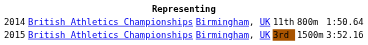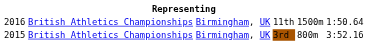11th | column 1: 2014 -> 2016
11th | column 5: 800m -> 1500m
3rd | column 5: 1500m -> 800m
